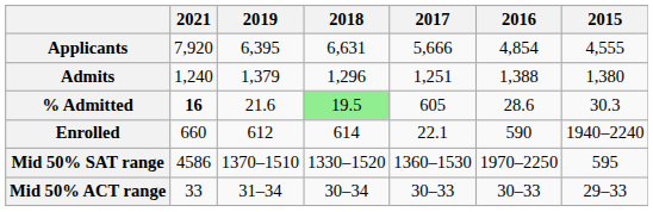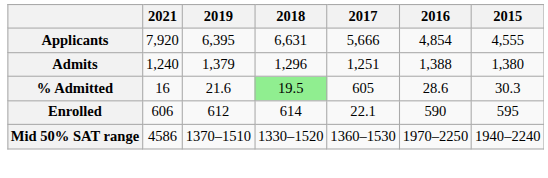% Admitted | 2021: bold -> normal
Enrolled | 2021: 660 -> 606
Enrolled | 2015: 1940–2240 -> 595
Mid 50% SAT range | 2015: 595 -> 1940–2240
- row: Mid 50% ACT range | 33 | 31–34 | 30–34 | 30–33 | 30–33 | 29–33
